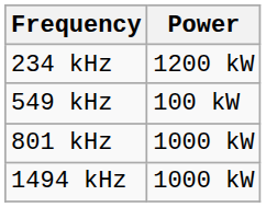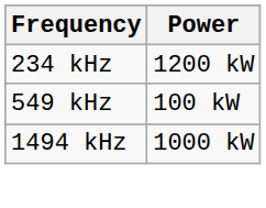- row: 801 kHz | 1000 kW
